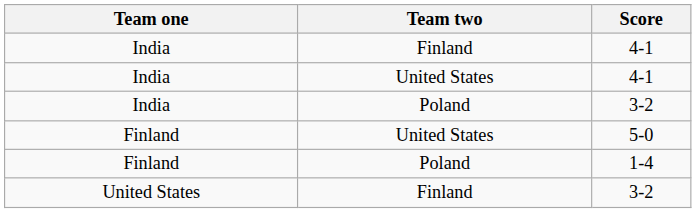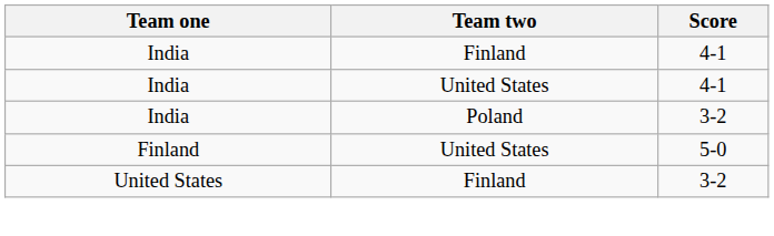- row: Finland | Poland | 1-4
